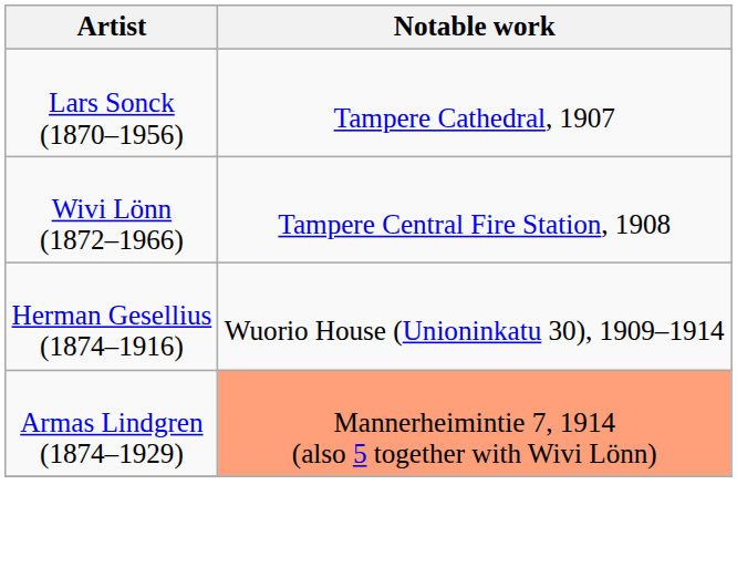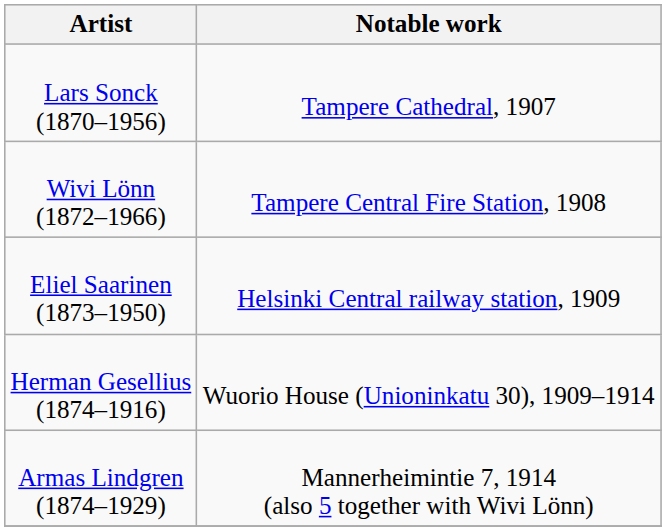+ row: Eliel Saarinen (1873–1950) | Helsinki Central railway station, 1909
Armas Lindgren (1874–1929) | Notable work: lightsalmon background -> no background
